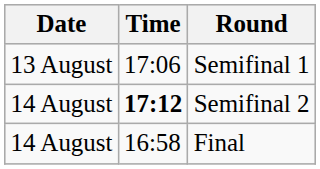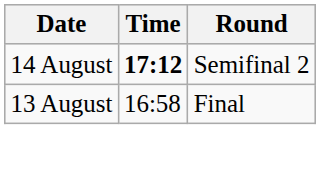- row: 13 August | 17:06 | Semifinal 1
Final | Date: 14 August -> 13 August
